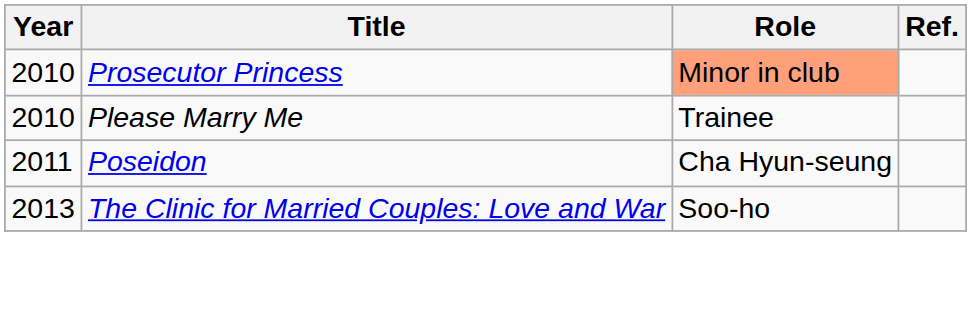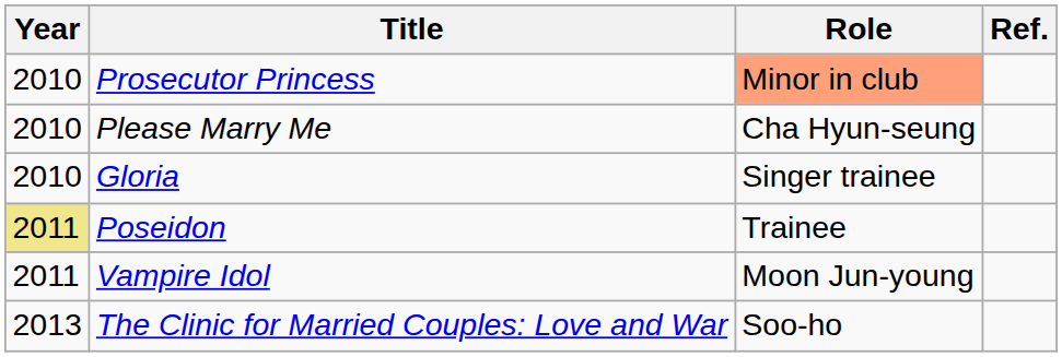Please Marry Me | Role: Trainee -> Cha Hyun-seung
+ row: 2010 | Gloria | Singer trainee
Poseidon | Year: no background -> khaki background
Poseidon | Role: Cha Hyun-seung -> Trainee
+ row: 2011 | Vampire Idol | Moon Jun-young
